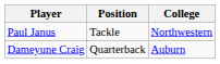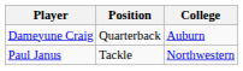rows swapped: Dameyune Craig <-> Paul Janus
